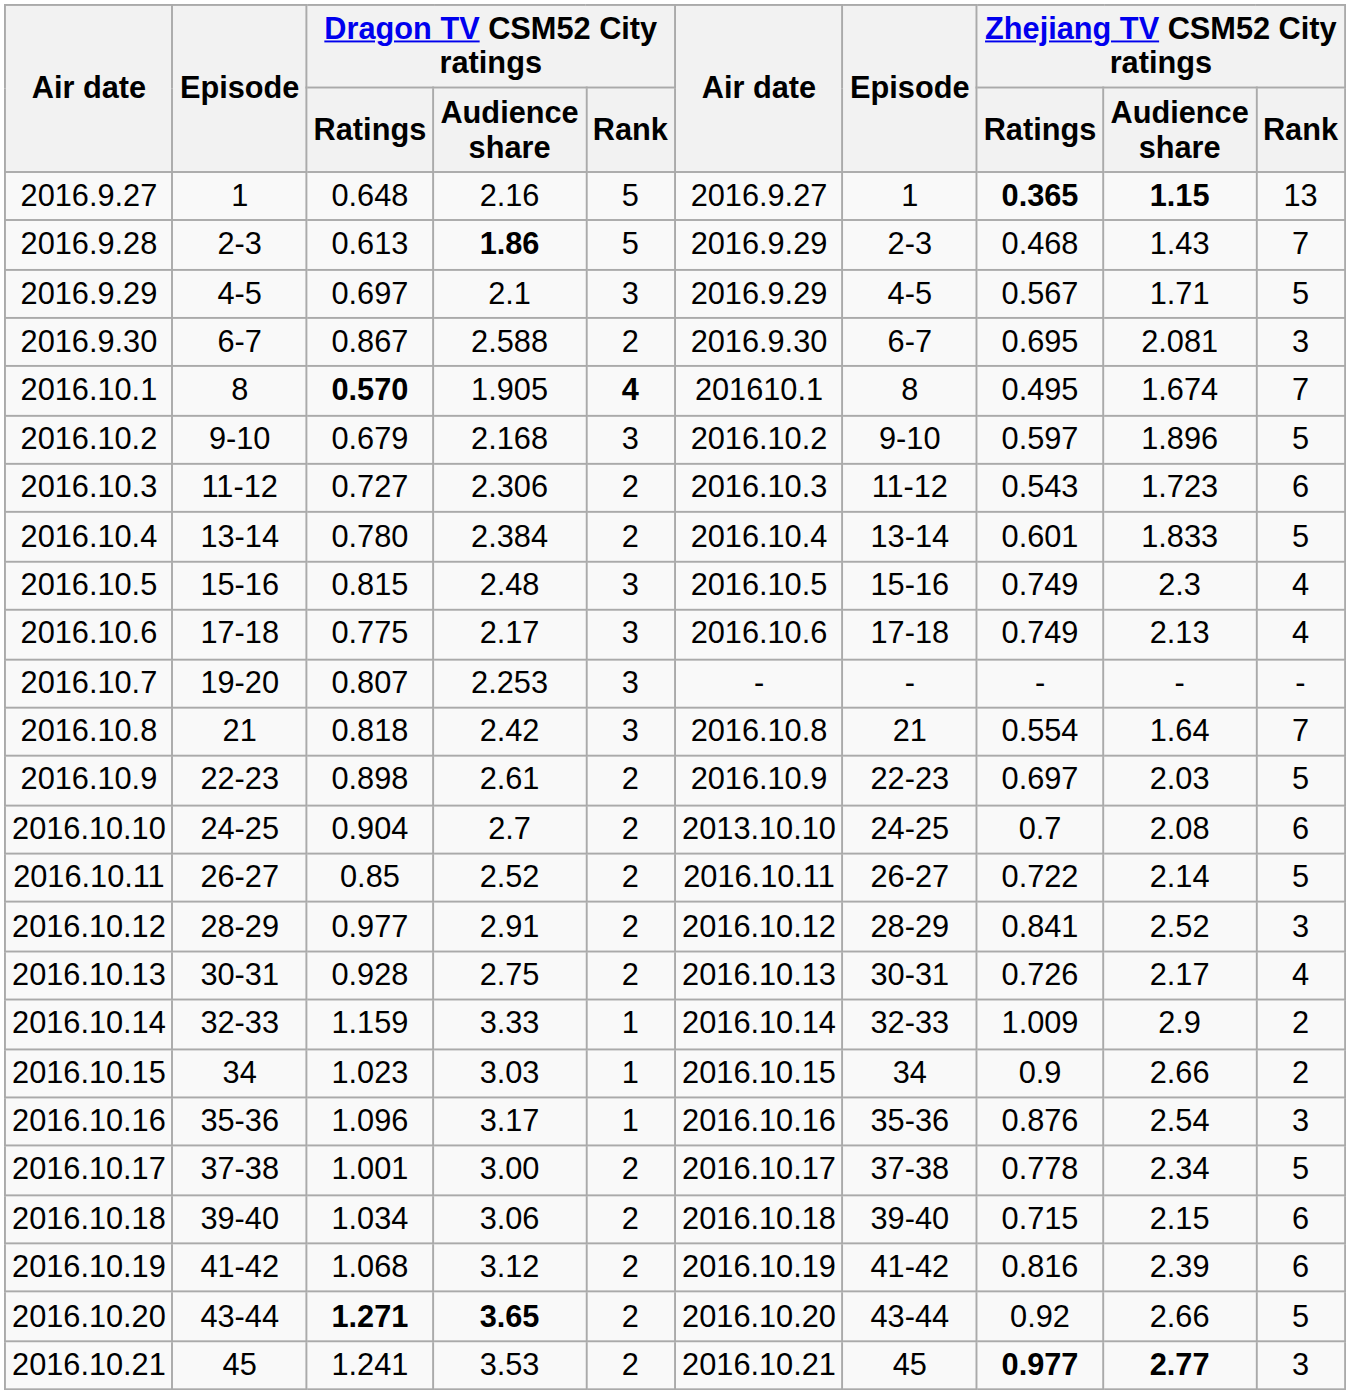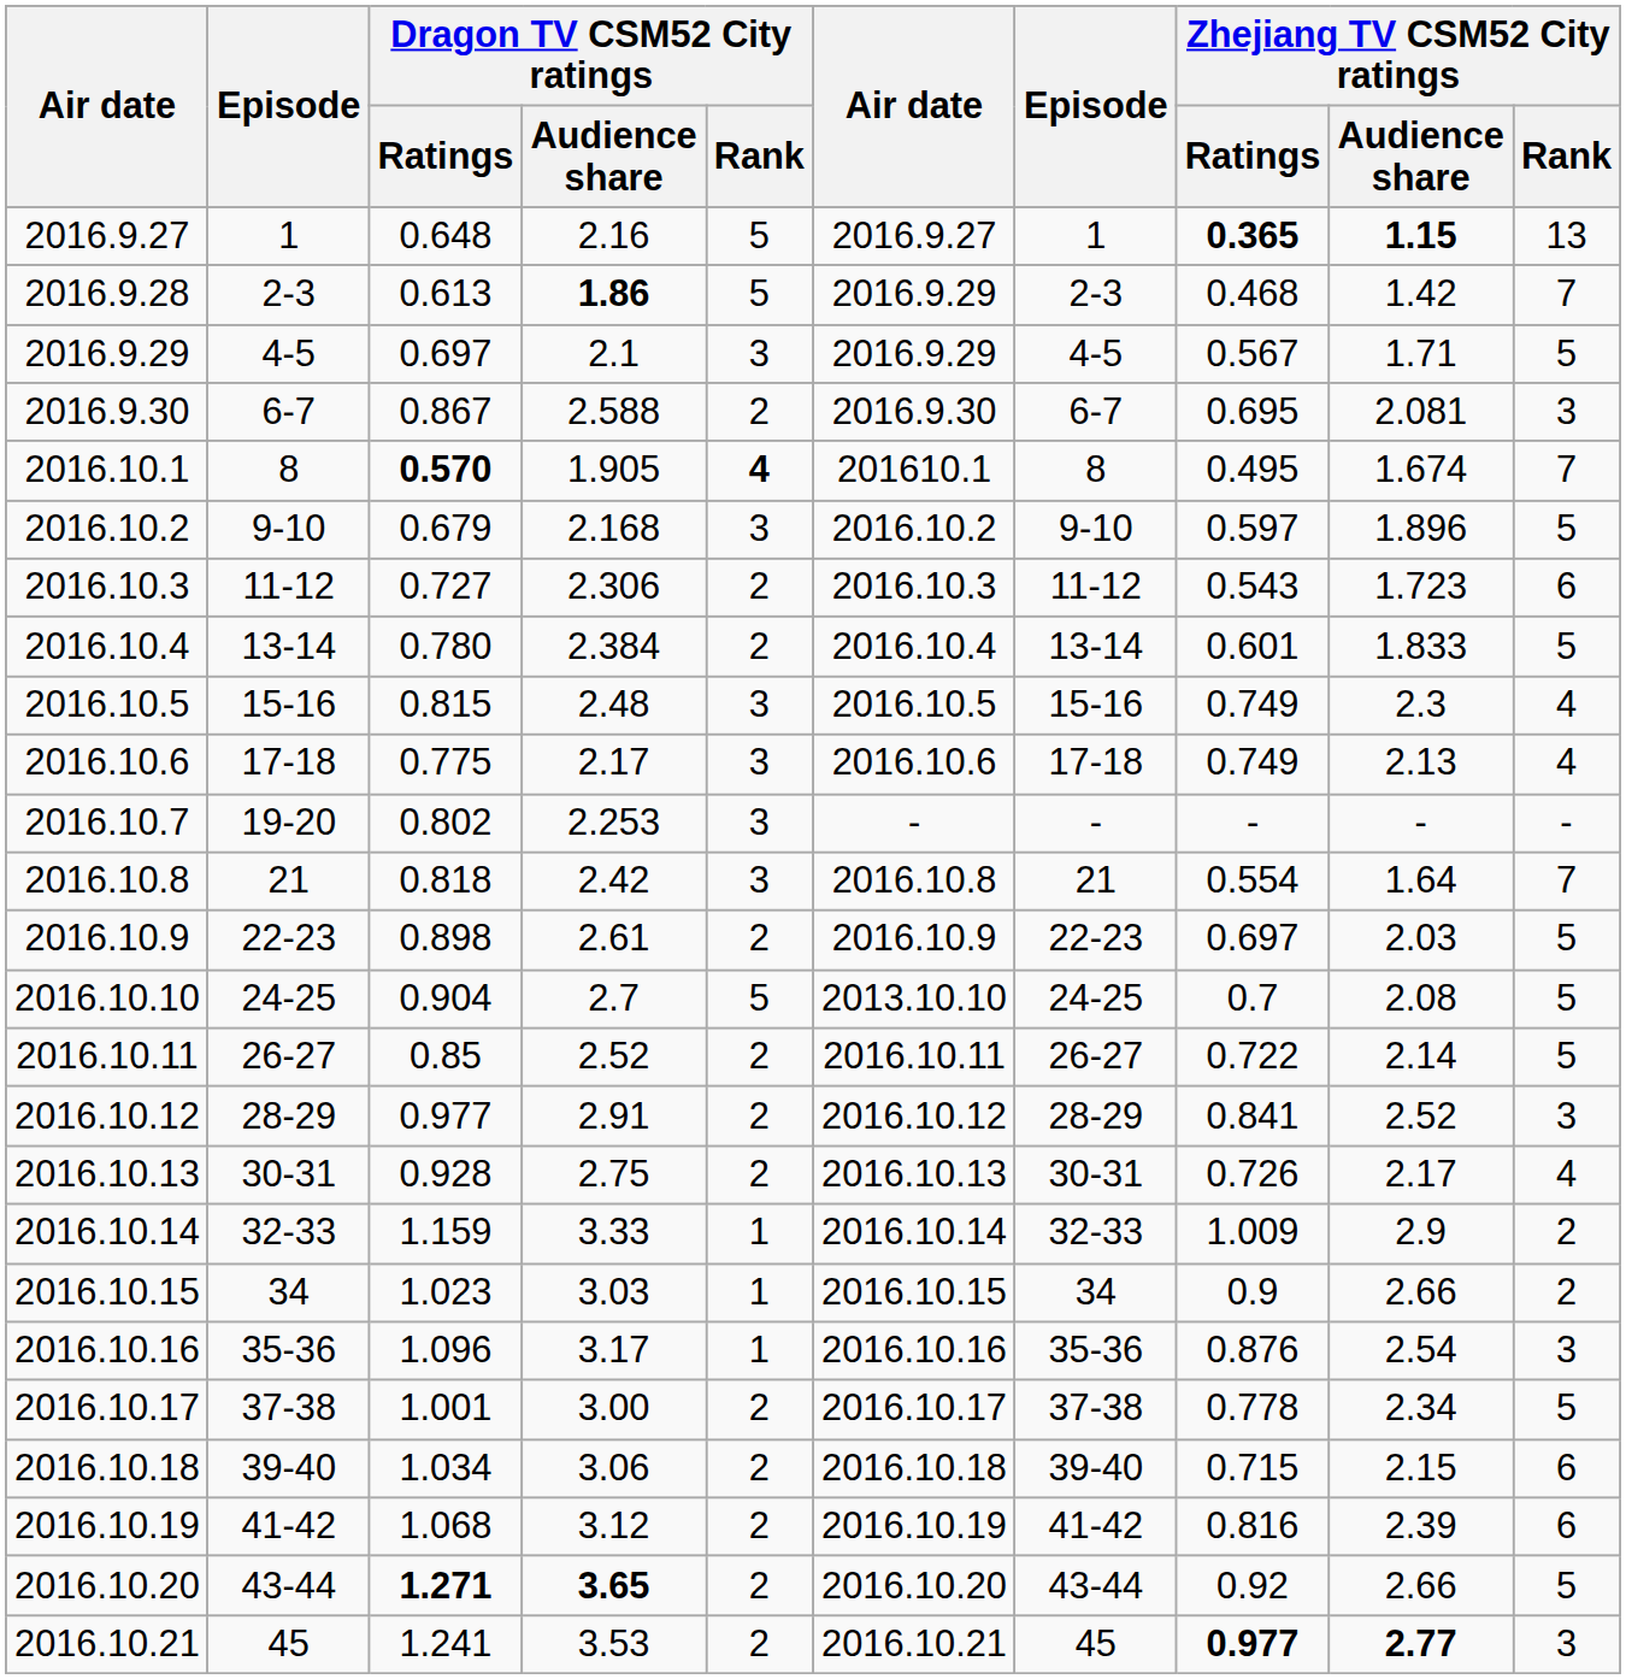2016.9.28 | Zhejiang TV CSM52 City ratings / Audience share: 1.43 -> 1.42
2016.10.7 | Dragon TV CSM52 City ratings / Ratings: 0.807 -> 0.802
2016.10.10 | Dragon TV CSM52 City ratings / Rank: 2 -> 5
2016.10.10 | Zhejiang TV CSM52 City ratings / Rank: 6 -> 5
